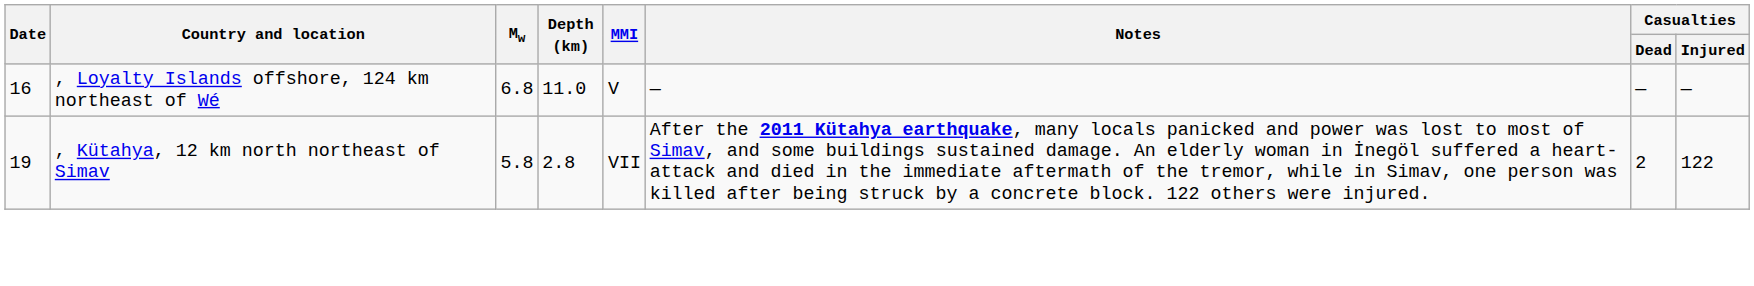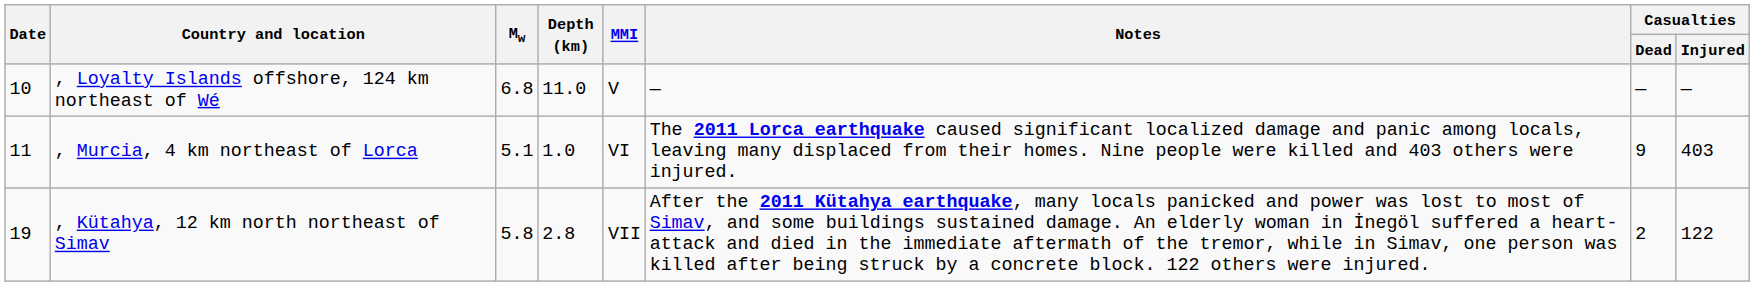, Loyalty Islands offshore, 124 km northeast of Wé | Date: 16 -> 10
+ row: 11 | , Murcia, 4 km northeast of Lorca | 5.1 | 1.0 | VI | The 2011 Lorca earthquake caused significant localized damage and panic among locals, leaving many displaced from their homes. Nine people were killed and 403 others were injured. | 9 | 403
